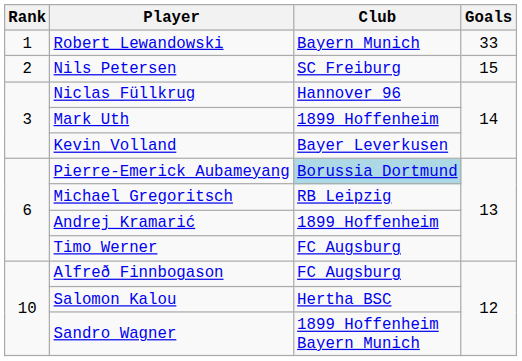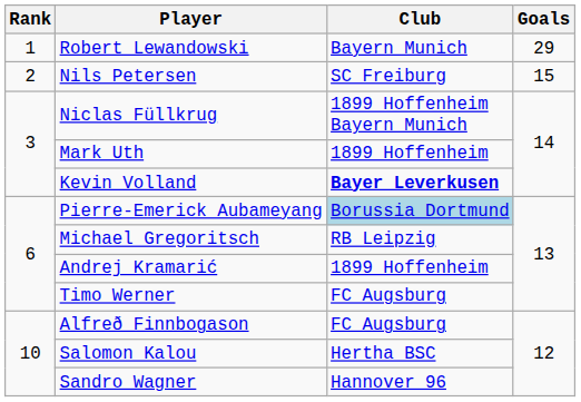Robert Lewandowski | Goals: 33 -> 29
Niclas Füllkrug | Club: Hannover 96 -> 1899 Hoffenheim Bayern Munich
Kevin Volland | Club: normal -> bold
Sandro Wagner | Club: 1899 Hoffenheim Bayern Munich -> Hannover 96
